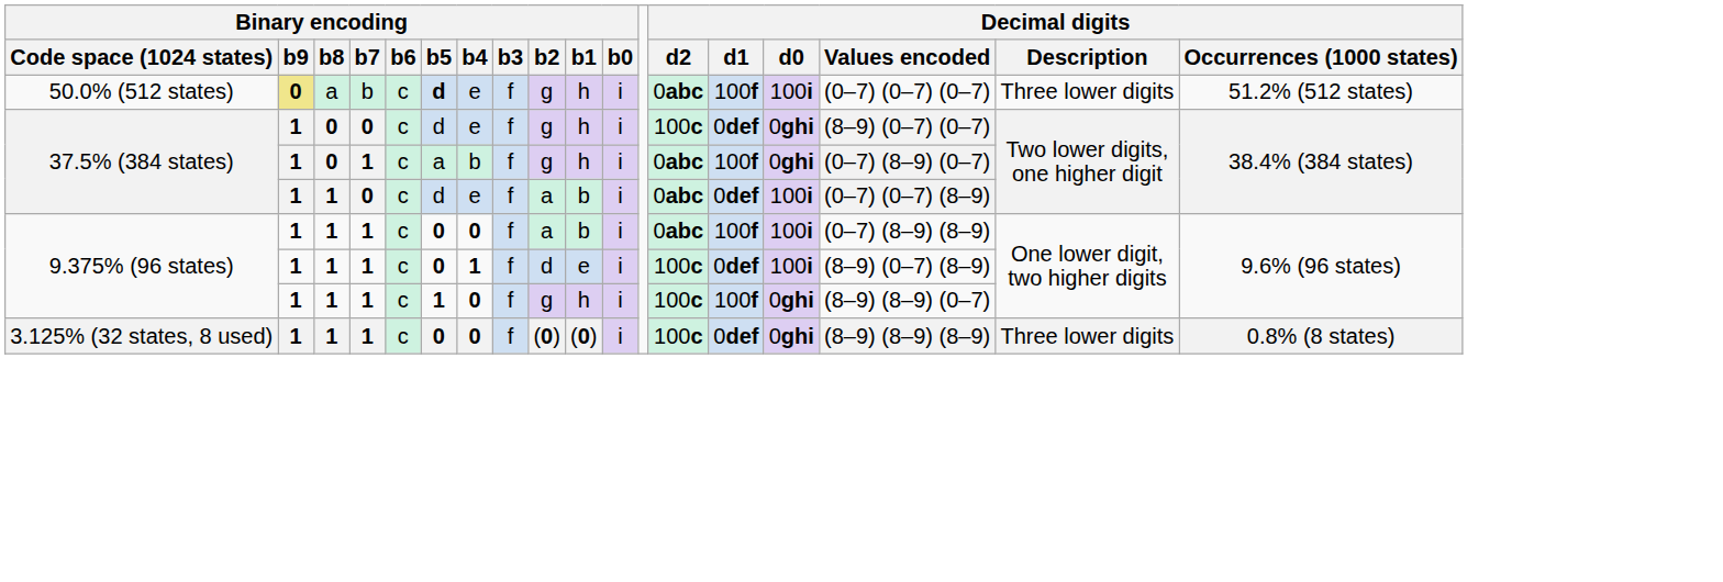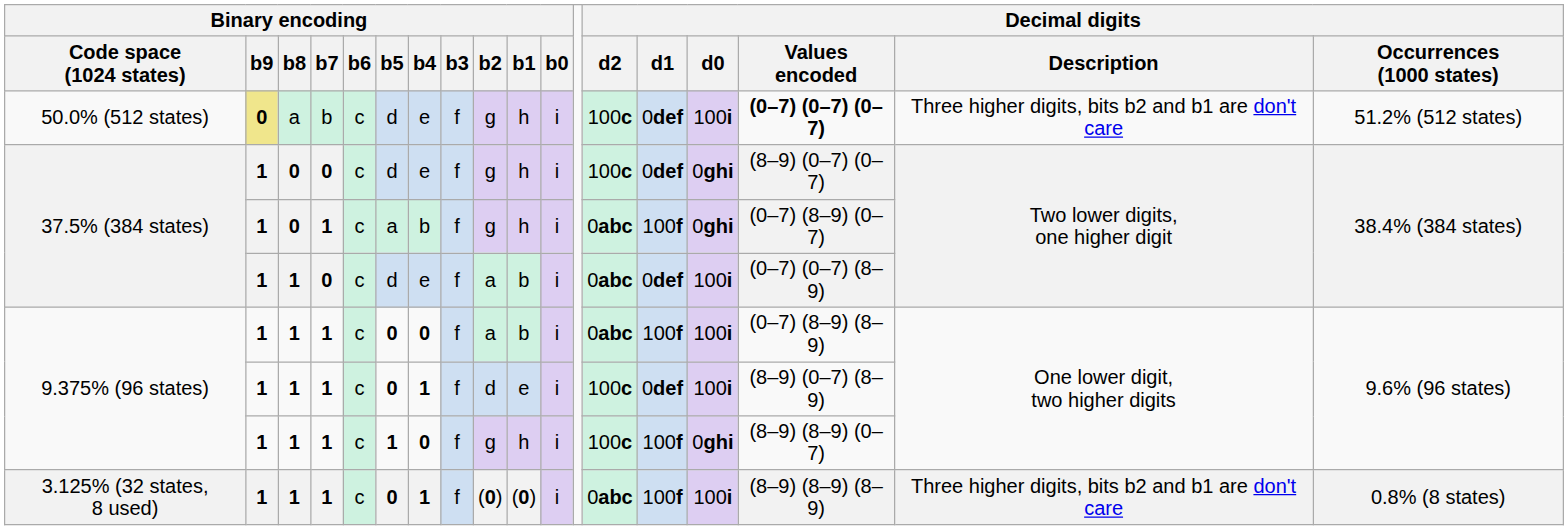50.0% (512 states) | Binary encoding / b5: bold -> normal
50.0% (512 states) | Decimal digits / d2: 0abc -> 100c
50.0% (512 states) | Decimal digits / d1: 100f -> 0def
50.0% (512 states) | Decimal digits / Values encoded: normal -> bold
50.0% (512 states) | Decimal digits / Description: Three lower digits -> Three higher digits, bits b2 and b1 are don't care
3.125% (32 states, 8 used) | Binary encoding / b4: 0 -> 1
3.125% (32 states, 8 used) | Decimal digits / d2: 100c -> 0abc
3.125% (32 states, 8 used) | Decimal digits / d1: 0def -> 100f
3.125% (32 states, 8 used) | Decimal digits / d0: 0ghi -> 100i
3.125% (32 states, 8 used) | Decimal digits / Description: Three lower digits -> Three higher digits, bits b2 and b1 are don't care
